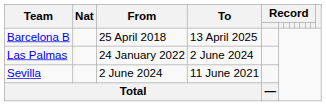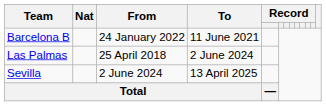Barcelona B | From: 25 April 2018 -> 24 January 2022
Barcelona B | To: 13 April 2025 -> 11 June 2021
Las Palmas | From: 24 January 2022 -> 25 April 2018
Sevilla | To: 11 June 2021 -> 13 April 2025
